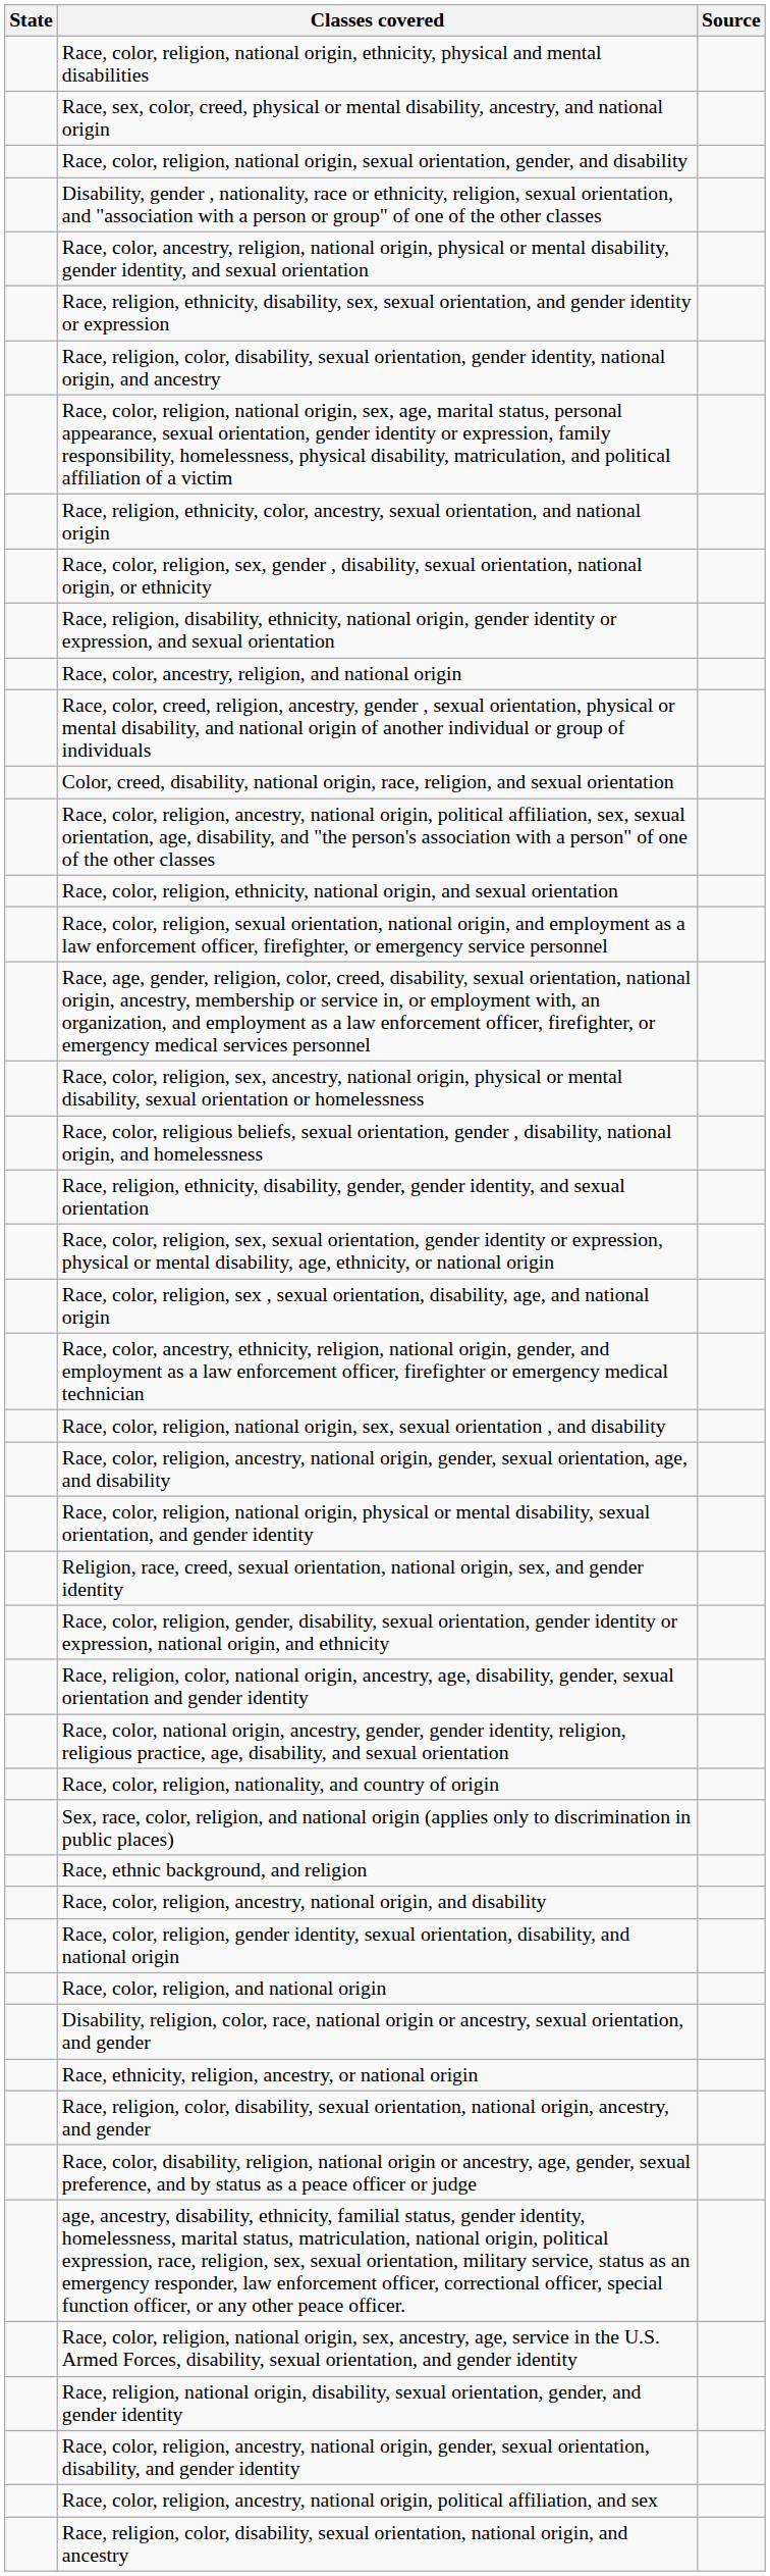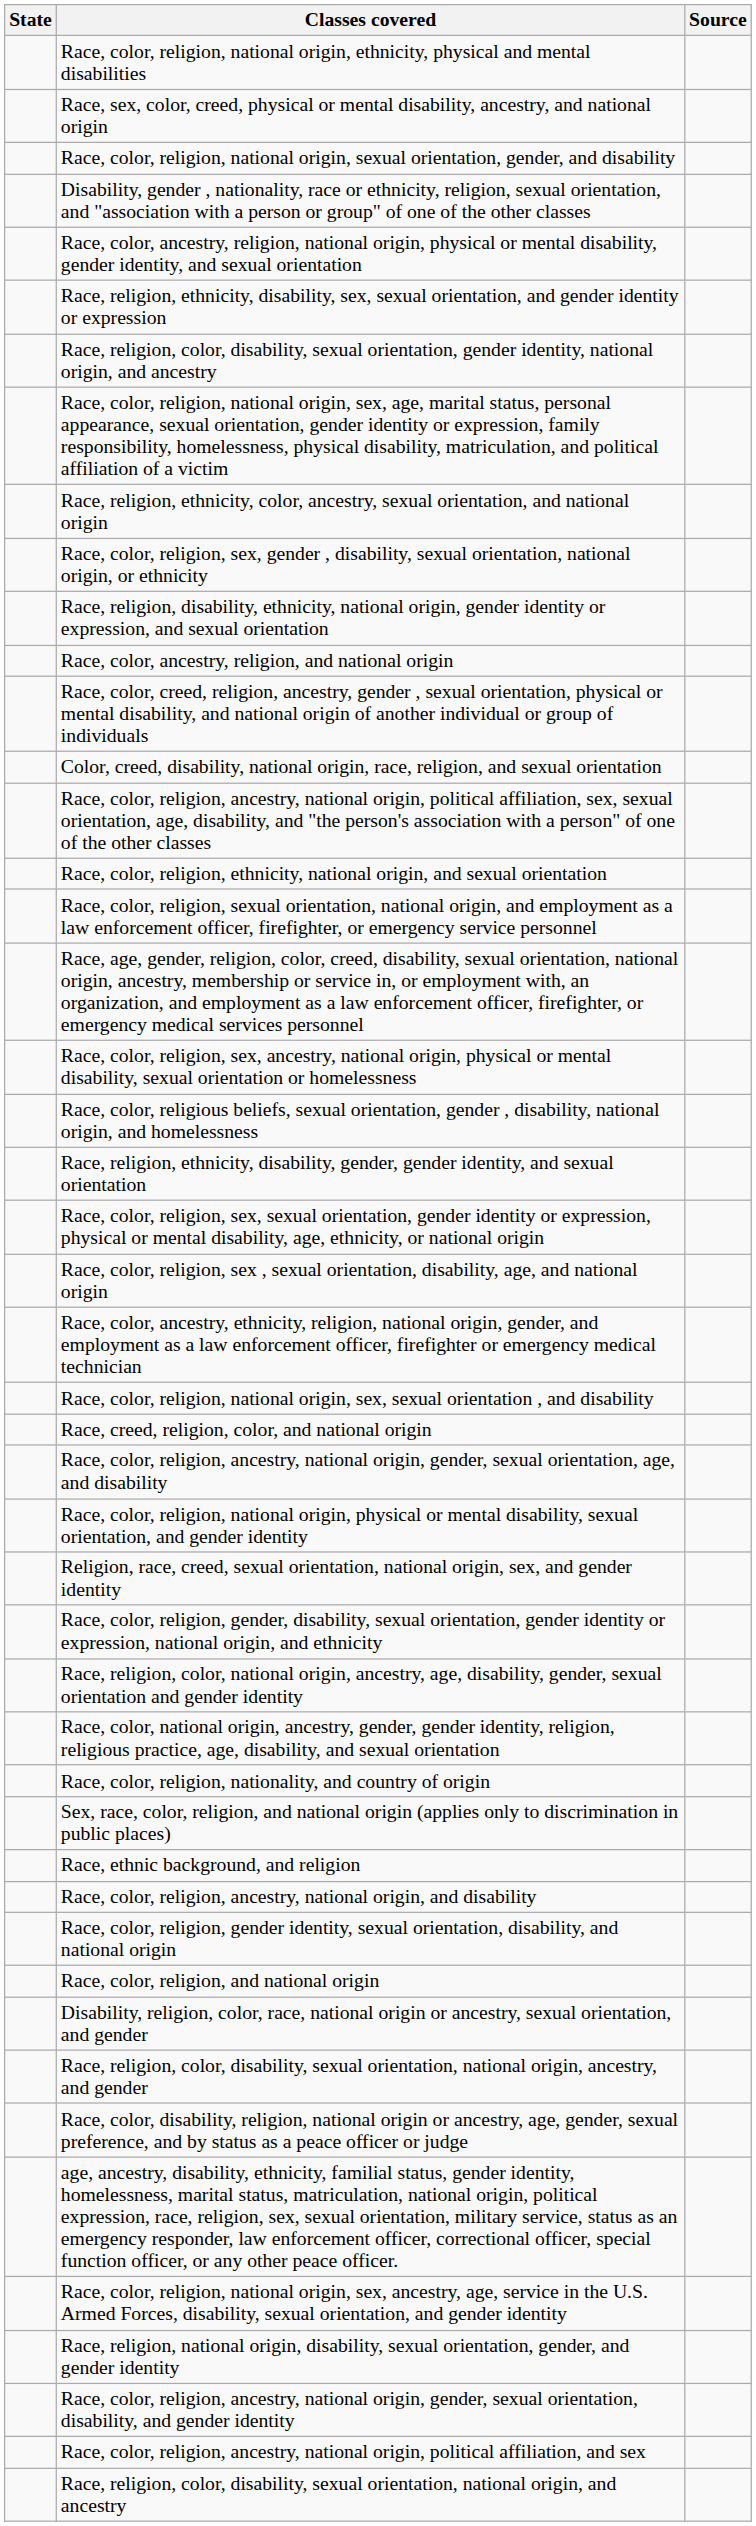+ row: Race, creed, religion, color, and national origin
- row: Race, ethnicity, religion, ancestry, or national origin
